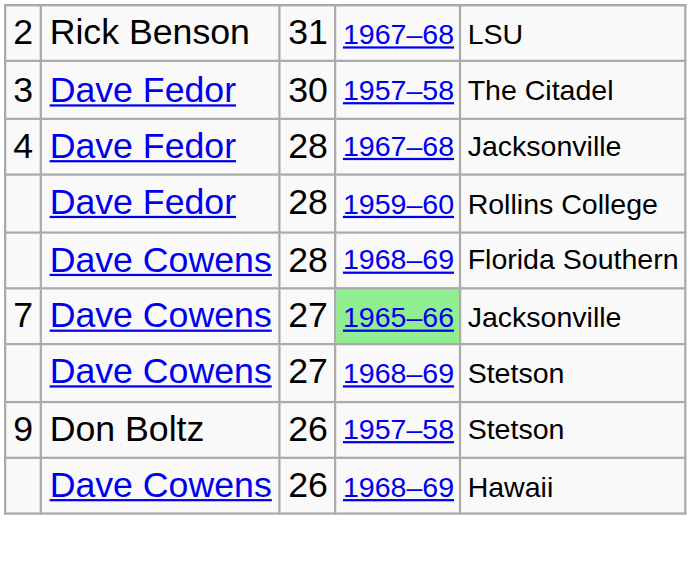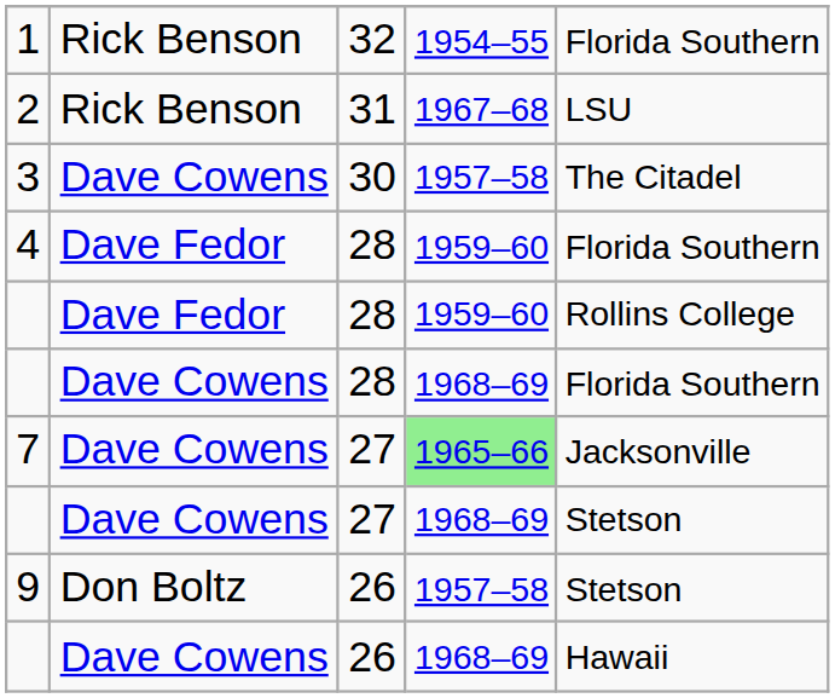+ row: 1 | Rick Benson | 32 | 1954–55 | Florida Southern
3 | column 2: Dave Fedor -> Dave Cowens
4 | column 4: 1967–68 -> 1959–60
4 | column 5: Jacksonville -> Florida Southern
